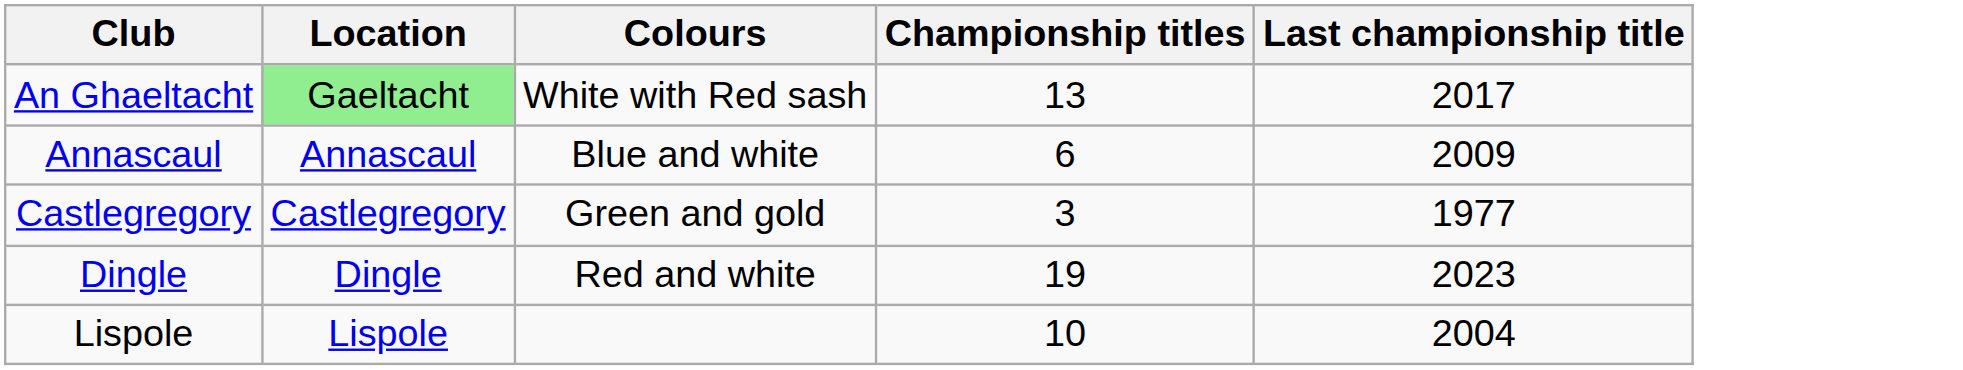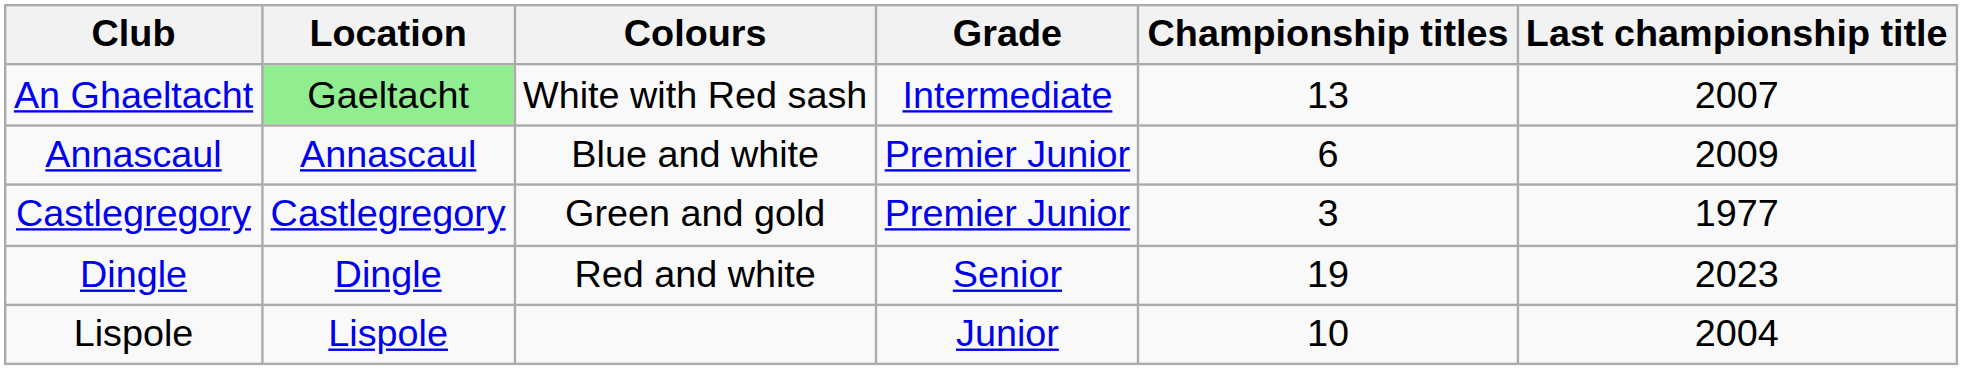+ column: Grade | Intermediate | Premier Junior | Premier Junior | Senior | Junior
An Ghaeltacht | Last championship title: 2017 -> 2007
